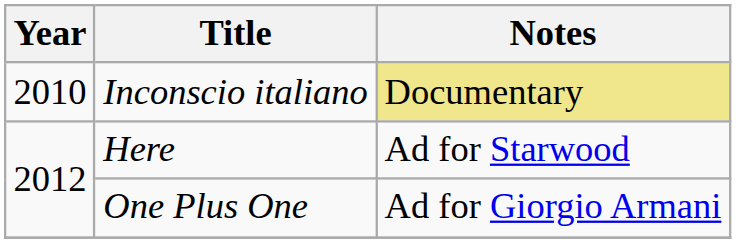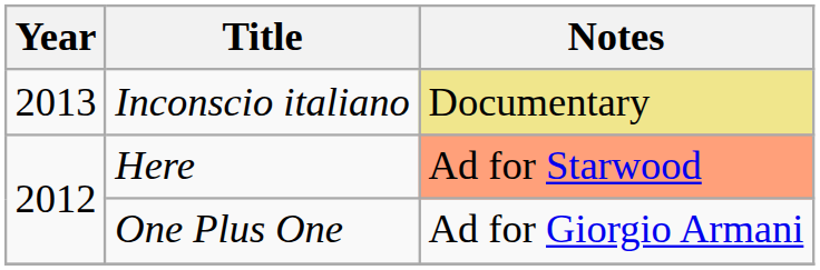Inconscio italiano | Year: 2010 -> 2013
Here | Notes: no background -> lightsalmon background
